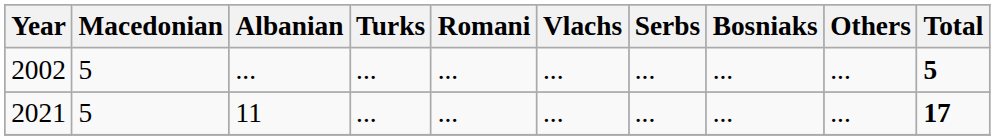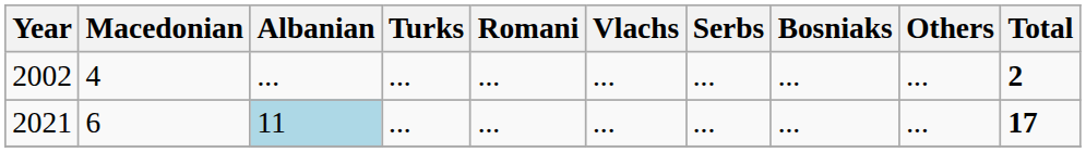2002 | Macedonian: 5 -> 4
2002 | Total: 5 -> 2
2021 | Macedonian: 5 -> 6
2021 | Albanian: no background -> lightblue background
